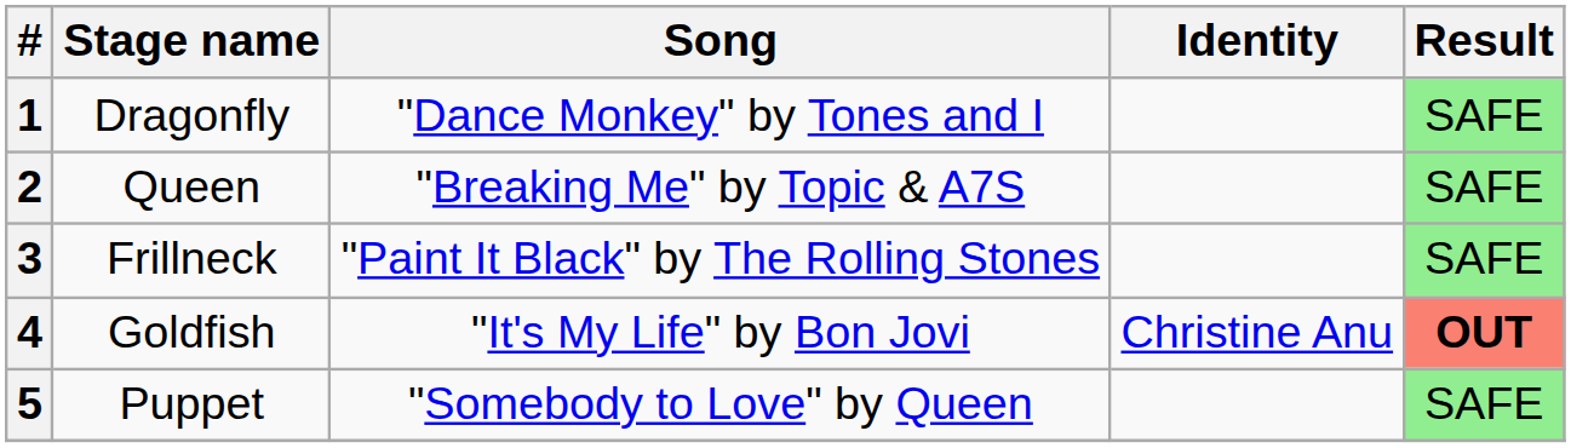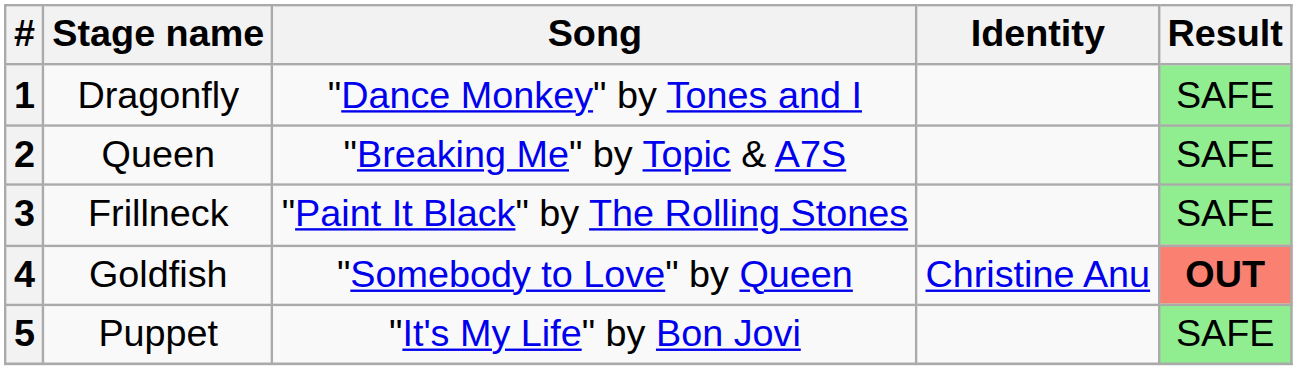4 | Song: "It's My Life" by Bon Jovi -> "Somebody to Love" by Queen
5 | Song: "Somebody to Love" by Queen -> "It's My Life" by Bon Jovi
